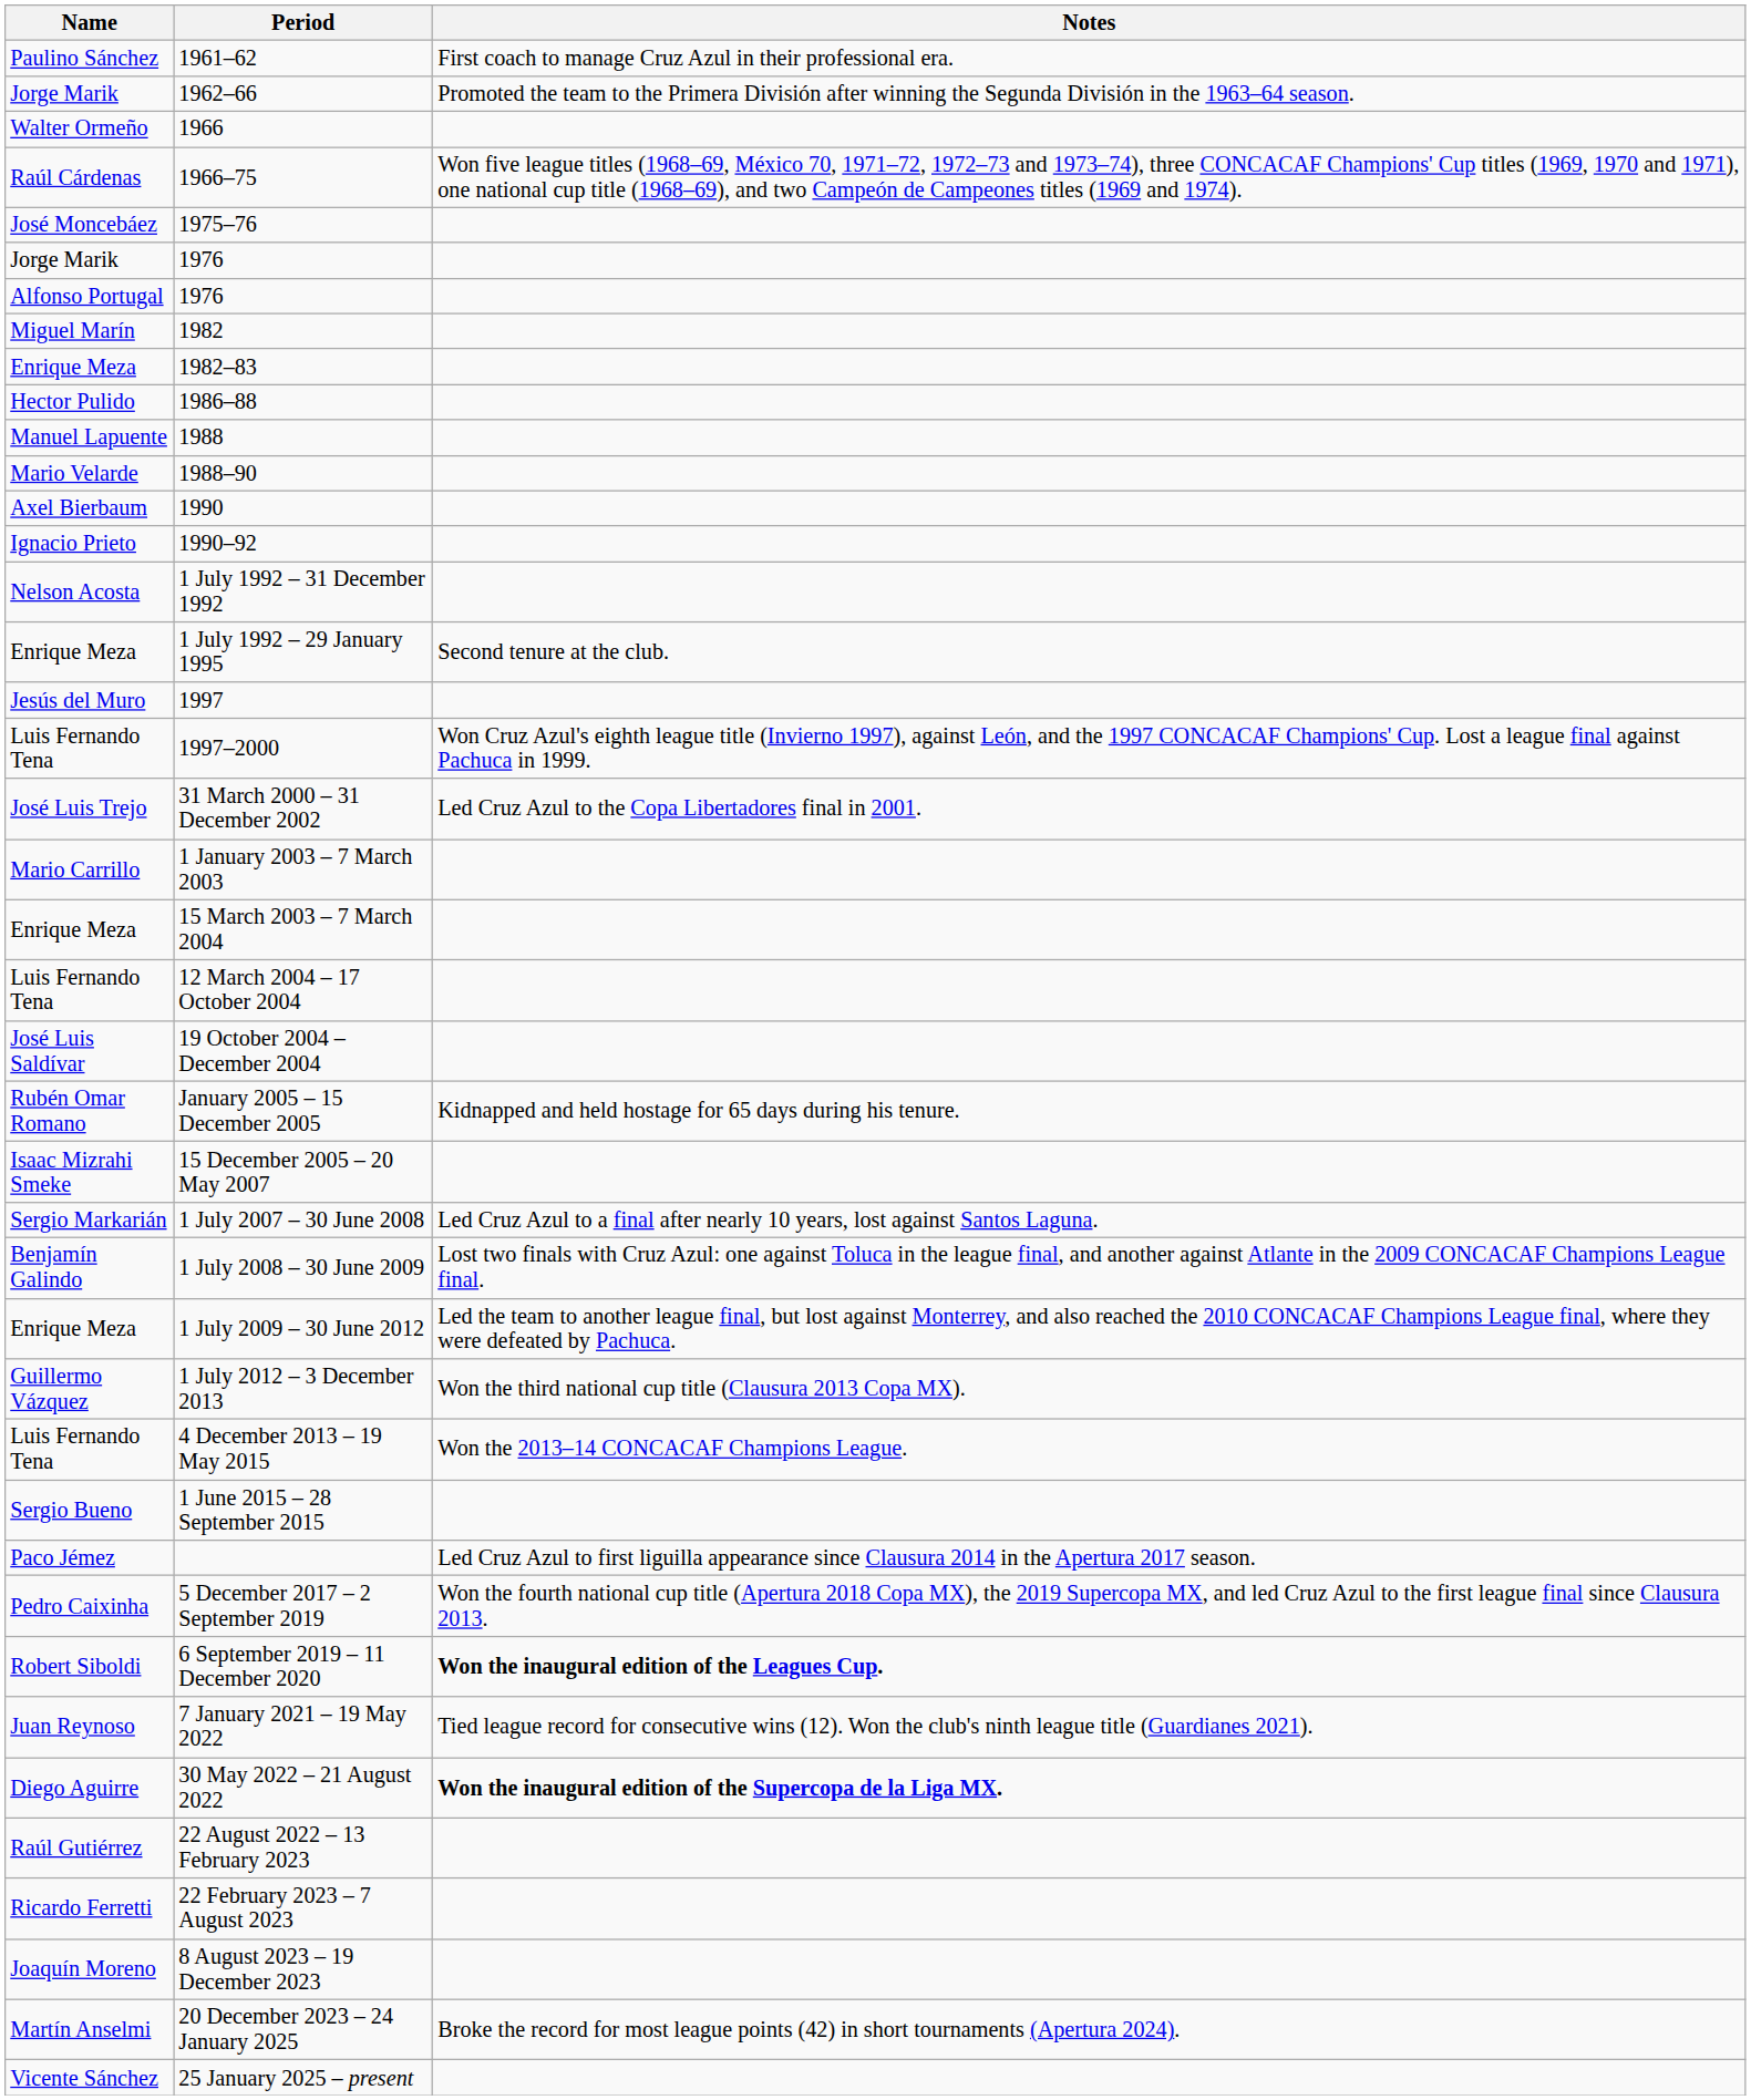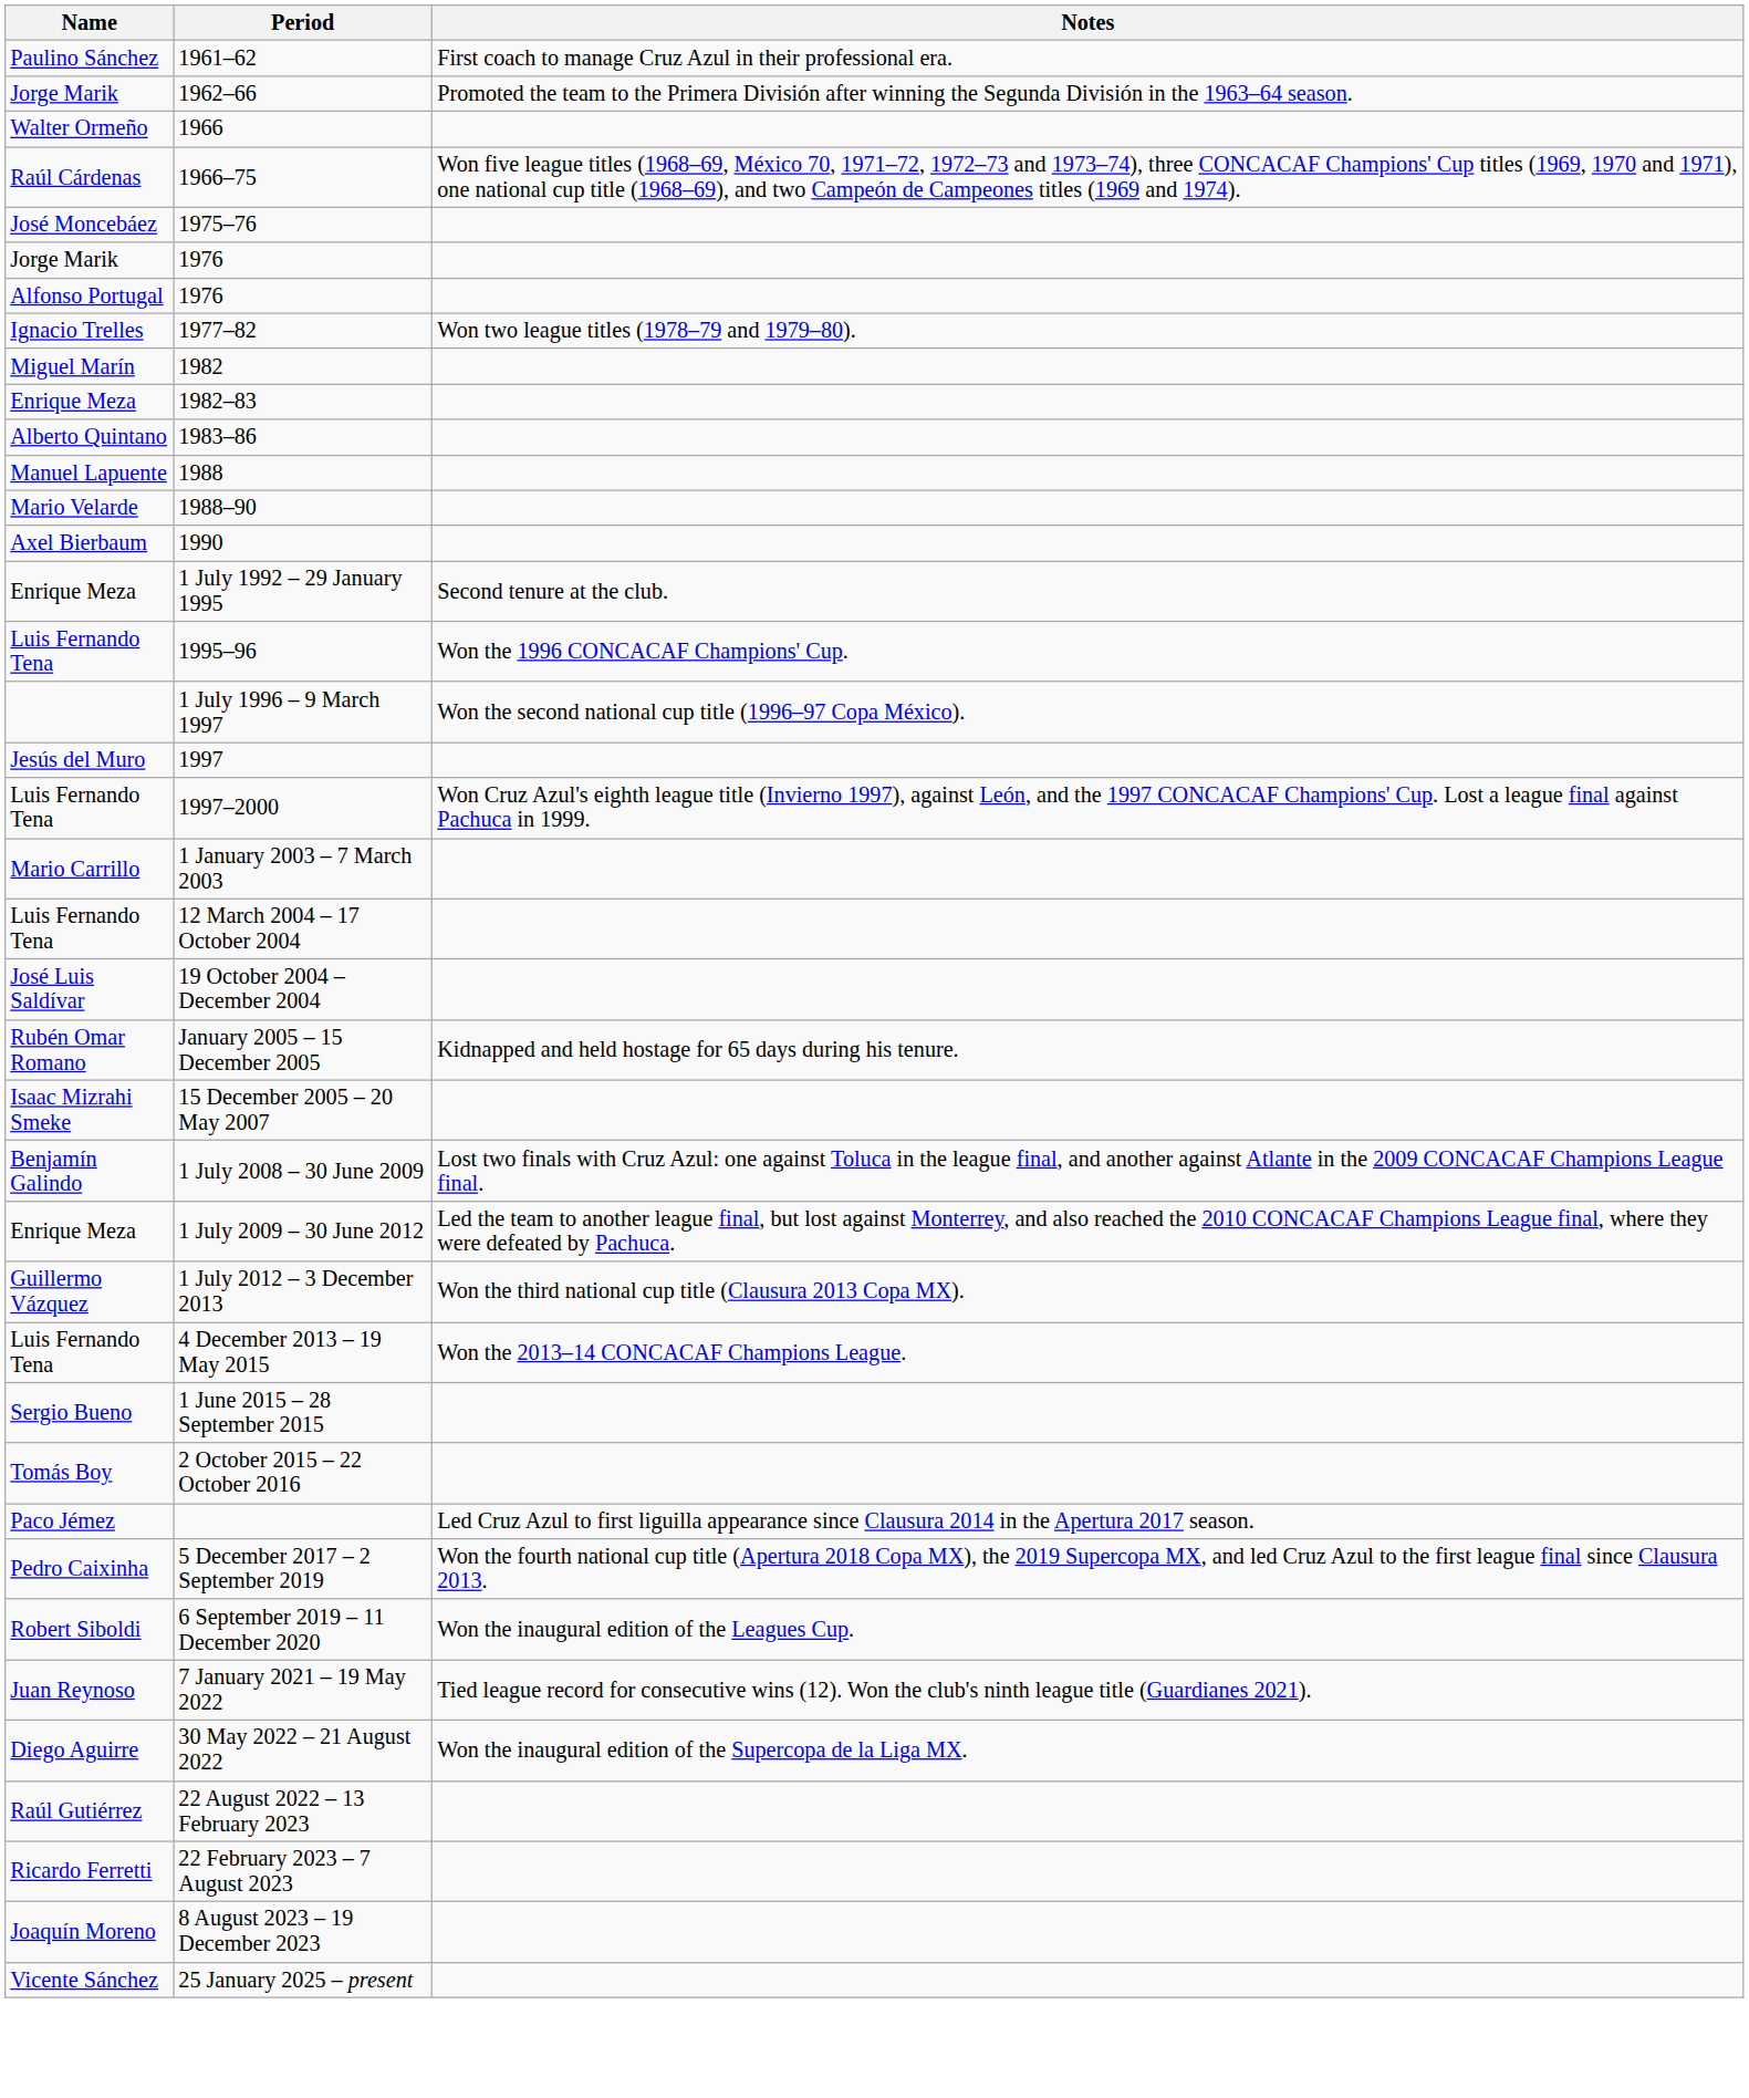+ row: Ignacio Trelles | 1977–82 | Won two league titles (1978–79 and 1979–80).
+ row: Alberto Quintano | 1983–86
- row: Hector Pulido | 1986–88
- row: Ignacio Prieto | 1990–92
- row: Nelson Acosta | 1 July 1992 – 31 December 1992
+ row: Luis Fernando Tena | 1995–96 | Won the 1996 CONCACAF Champions' Cup.
+ row: 1 July 1996 – 9 March 1997 | Won the second national cup title (1996–97 Copa México).
- row: José Luis Trejo | 31 March 2000 – 31 December 2002 | Led Cruz Azul to the Copa Libertadores final in 2001.
- row: Enrique Meza | 15 March 2003 – 7 March 2004
- row: Sergio Markarián | 1 July 2007 – 30 June 2008 | Led Cruz Azul to a final after nearly 10 years, lost against Santos Laguna.
+ row: Tomás Boy | 2 October 2015 – 22 October 2016
6 September 2019 – 11 December 2020 | Notes: bold -> normal
30 May 2022 – 21 August 2022 | Notes: bold -> normal
- row: Martín Anselmi | 20 December 2023 – 24 January 2025 | Broke the record for most league points (42) in short tournaments (Apertura 2024).
